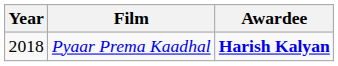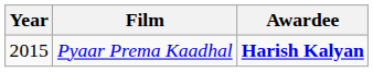Pyaar Prema Kaadhal | Year: 2018 -> 2015
